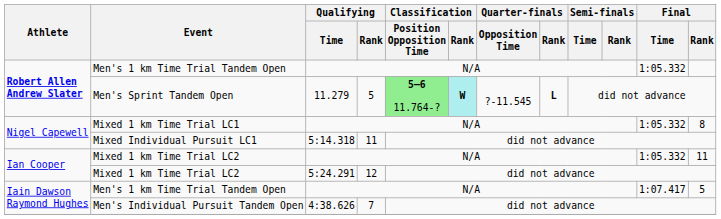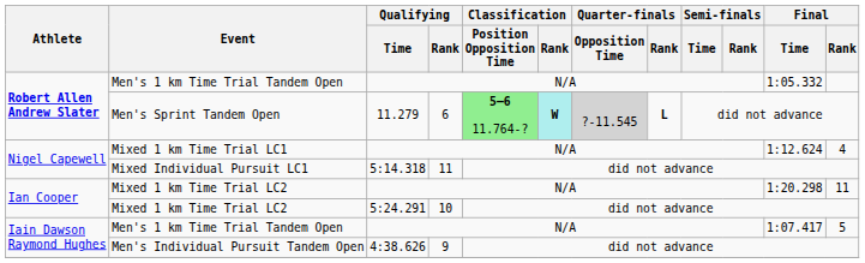Men's Sprint Tandem Open | Qualifying / Rank: 5 -> 6
Men's Sprint Tandem Open | Quarter-finals / Opposition Time: no background -> lightgrey background
Mixed 1 km Time Trial LC1 | Final / Time: 1:05.332 -> 1:12.624
Mixed 1 km Time Trial LC1 | Final / Rank: 8 -> 4
Mixed 1 km Time Trial LC2 / N/A | Final / Time: 1:05.332 -> 1:20.298
Mixed 1 km Time Trial LC2 / 5:24.291 | Qualifying / Rank: 12 -> 10
Men's Individual Pursuit Tandem Open | Qualifying / Rank: 7 -> 9
